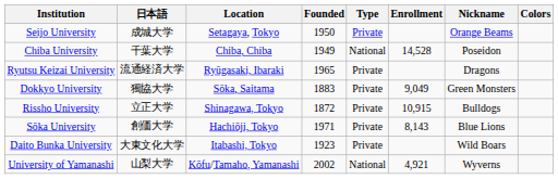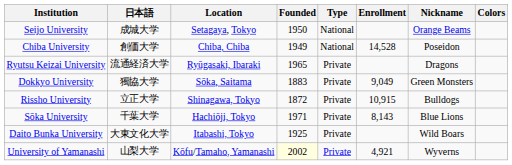Seijo University | Type: Private -> National
Chiba University | 日本語: 千葉大学 -> 創価大学
Sōka University | 日本語: 創価大学 -> 千葉大学
Daito Bunka University | Founded: 1923 -> 1925
University of Yamanashi | Founded: no background -> lightyellow background
University of Yamanashi | Type: National -> Private
